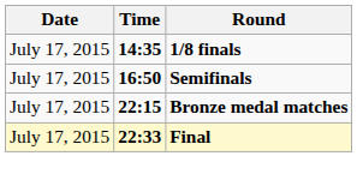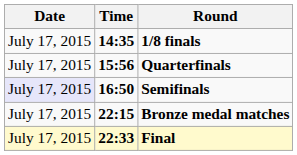+ row: July 17, 2015 | 15:56 | Quarterfinals
Semifinals | Date: no background -> lavender background
